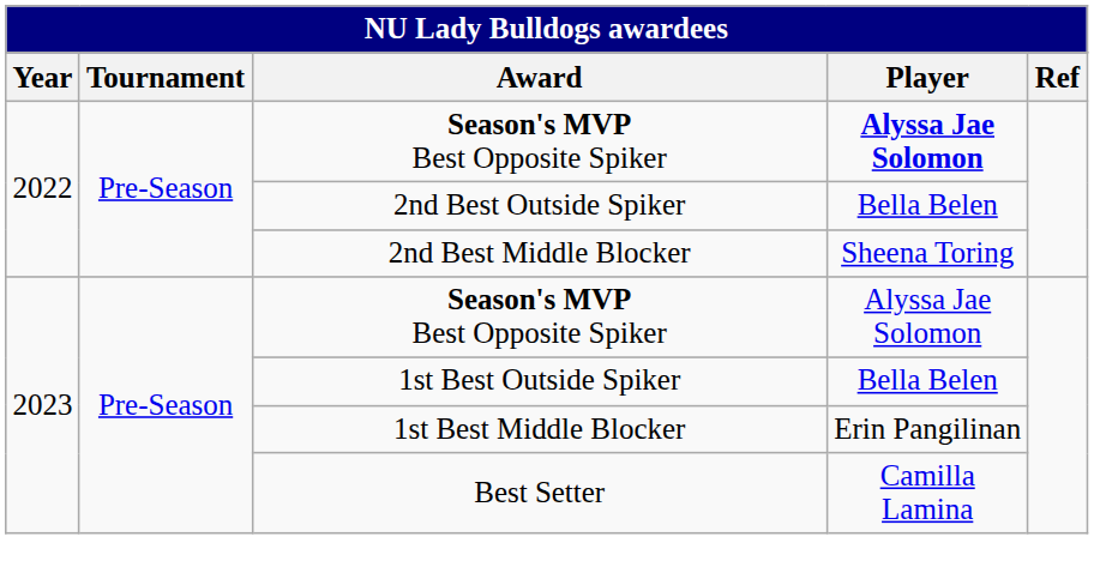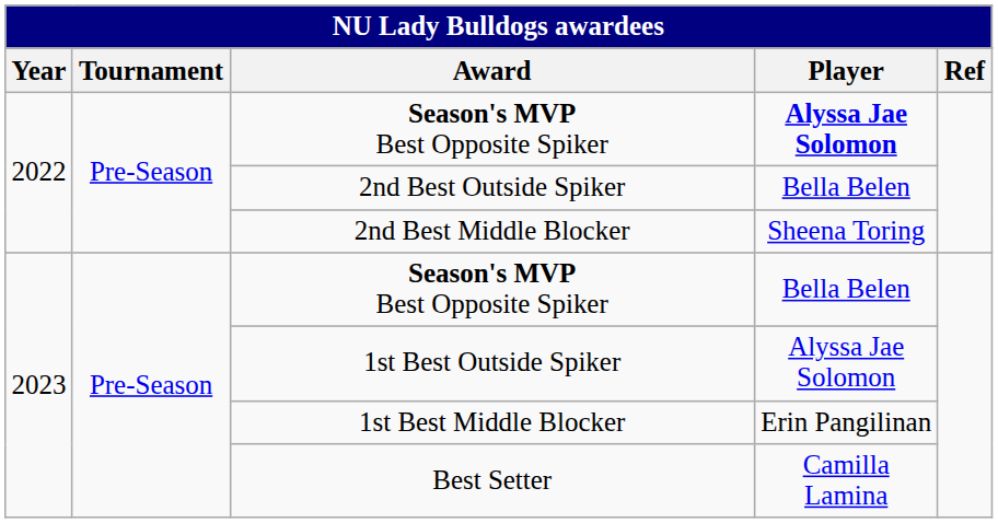2023 / Season's MVP Best Opposite Spiker | Player: Alyssa Jae Solomon -> Bella Belen
1st Best Outside Spiker | Player: Bella Belen -> Alyssa Jae Solomon
